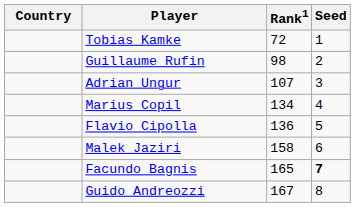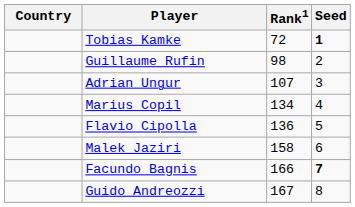Tobias Kamke | Seed: normal -> bold
Facundo Bagnis | Rank1: 165 -> 166
